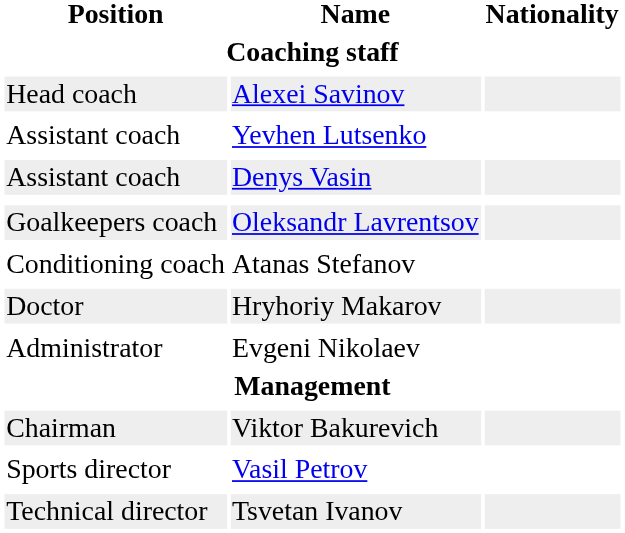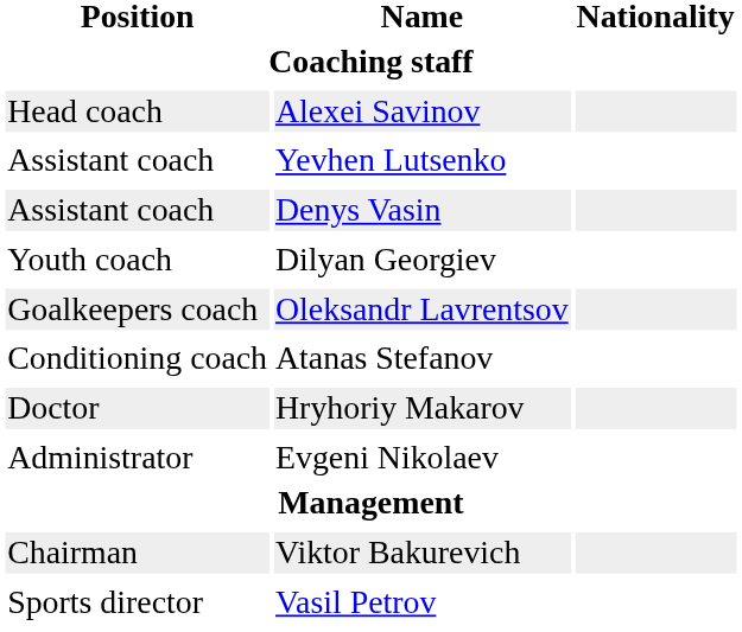+ row: Youth coach | Dilyan Georgiev
- row: Technical director | Tsvetan Ivanov
